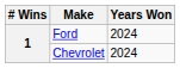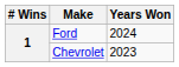Chevrolet | Years Won: 2024 -> 2023
